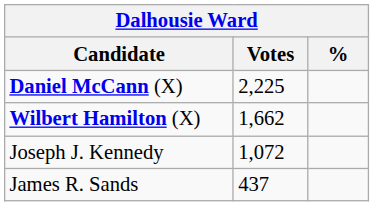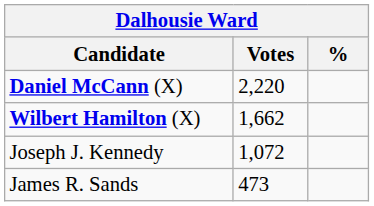Daniel McCann (X) | Votes: 2,225 -> 2,220
James R. Sands | Votes: 437 -> 473
